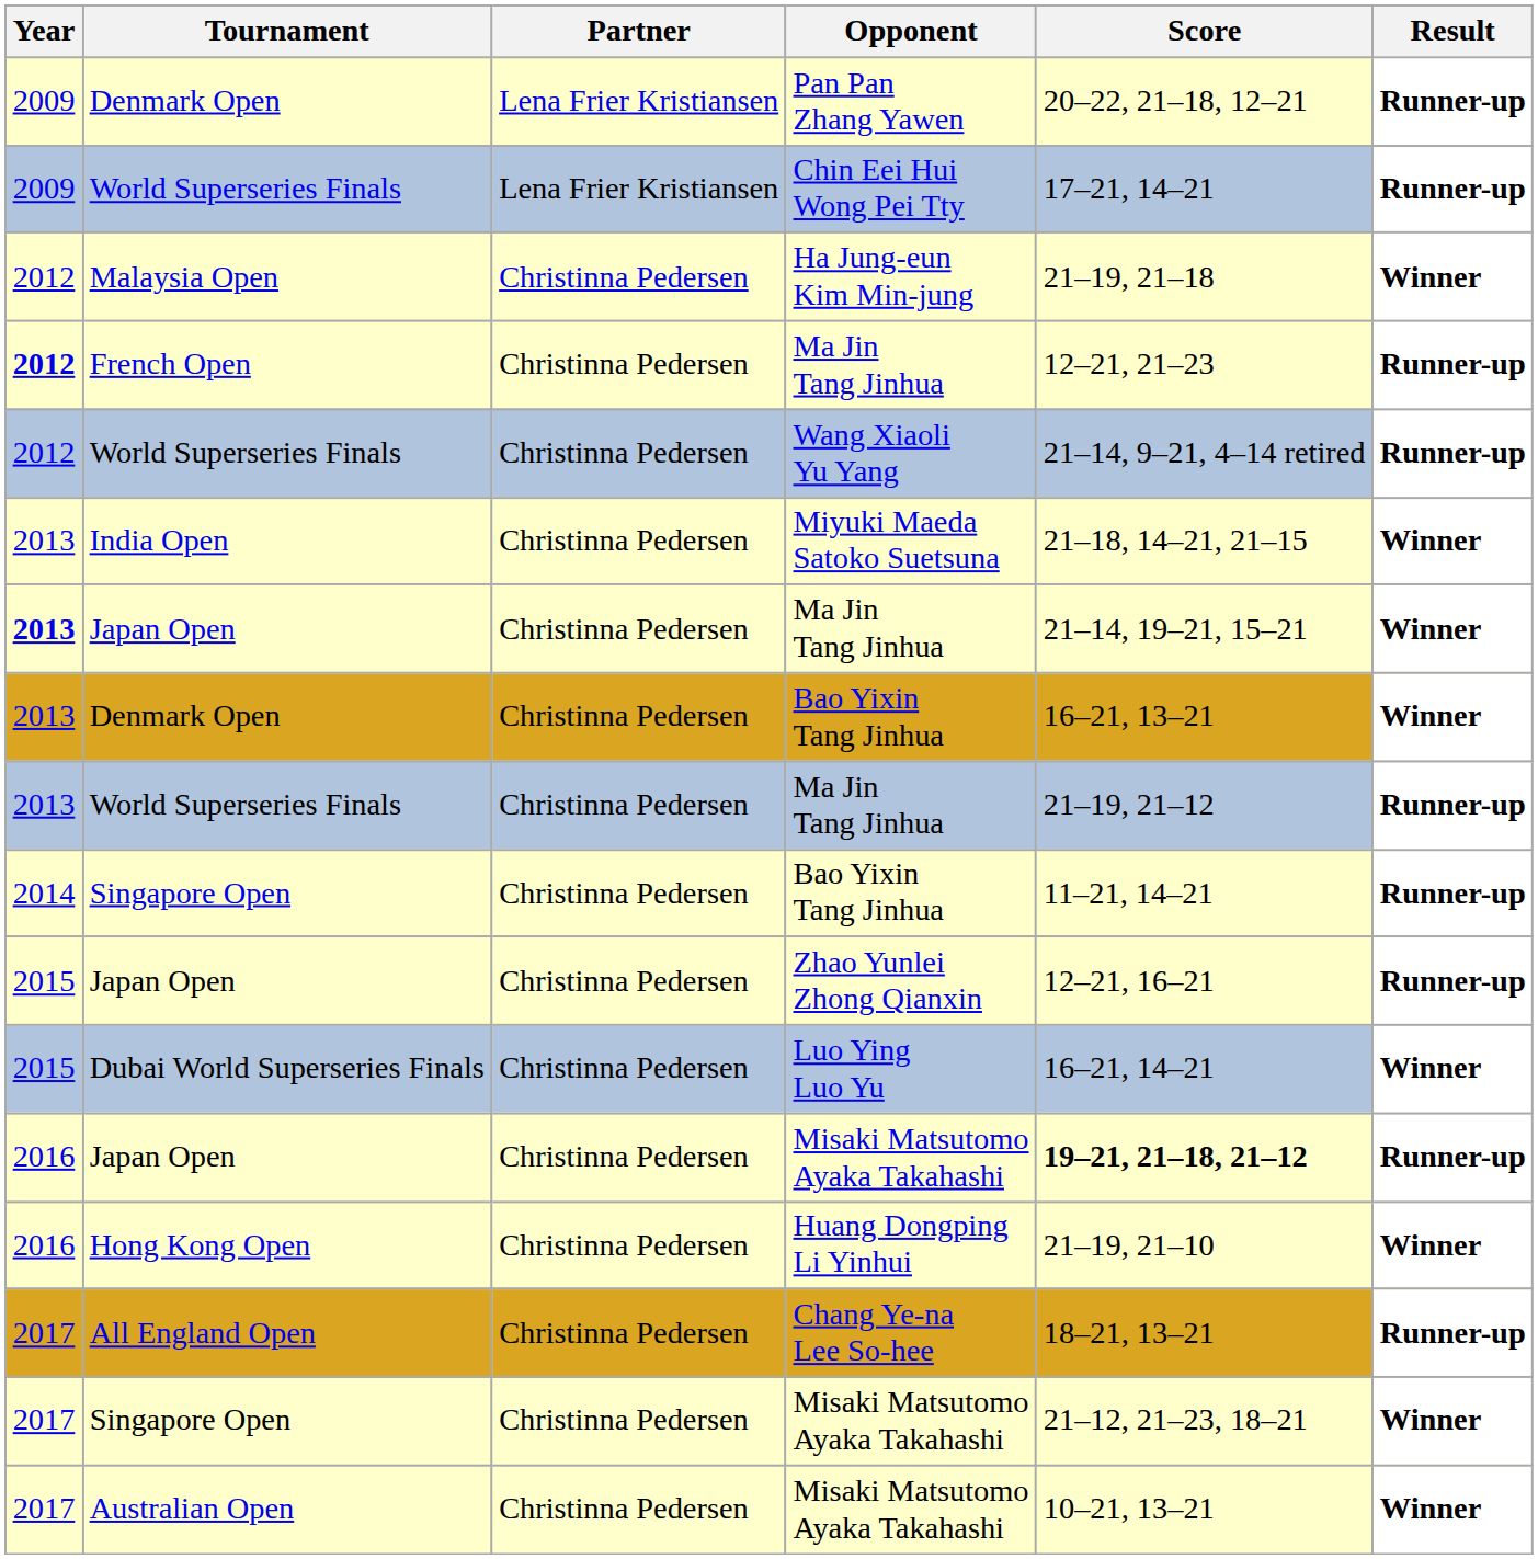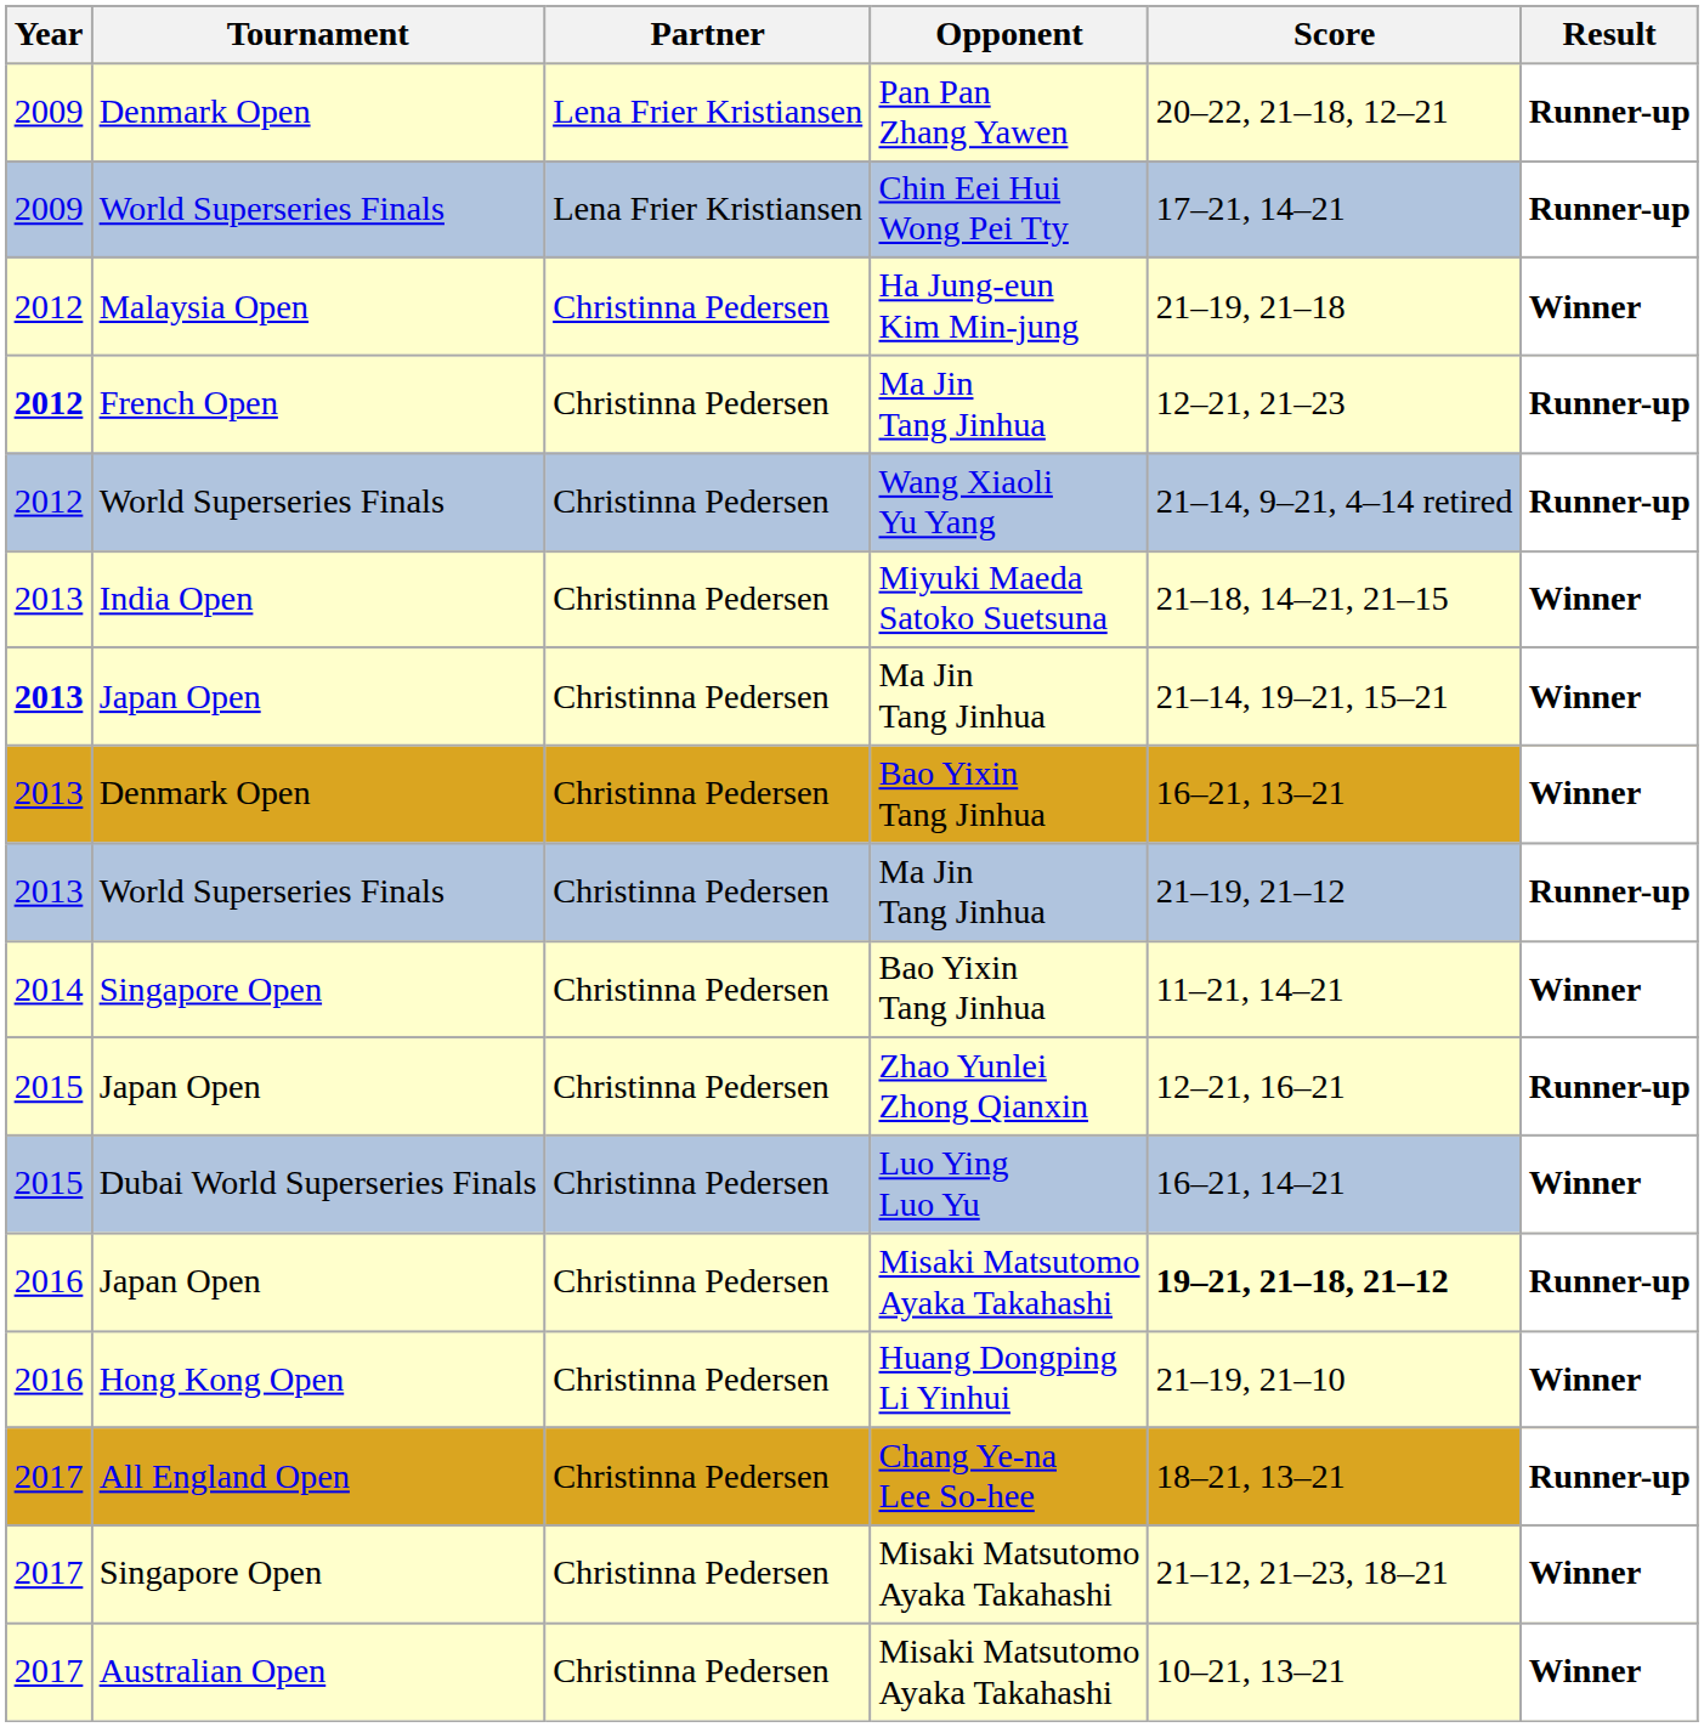Singapore Open / Bao Yixin Tang Jinhua | Result: Runner-up -> Winner
